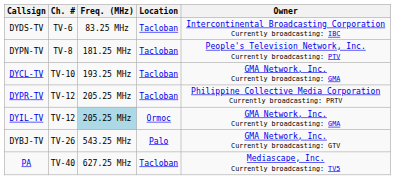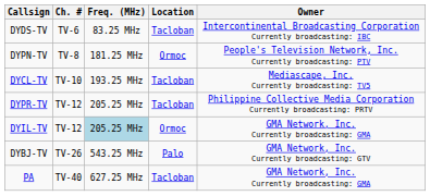DYPN-TV | Location: Tacloban -> Ormoc
DYCL-TV | Owner: GMA Network, Inc. Currently broadcasting: GMA -> Mediascape, Inc. Currently broadcasting: TV5
PA | Owner: Mediascape, Inc. Currently broadcasting: TV5 -> GMA Network, Inc. Currently broadcasting: GMA
